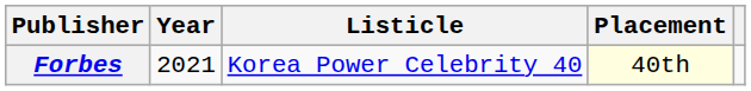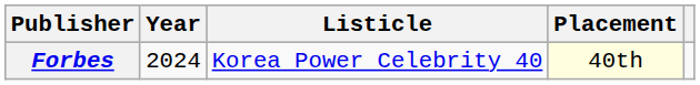Forbes | Year: 2021 -> 2024
